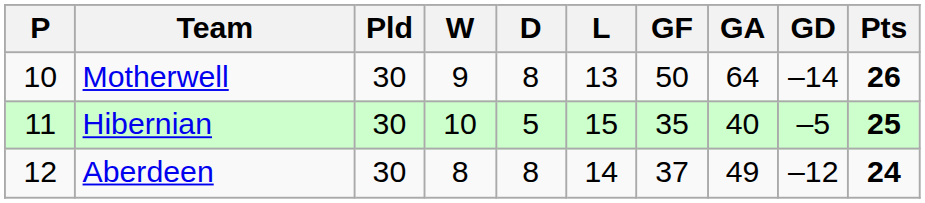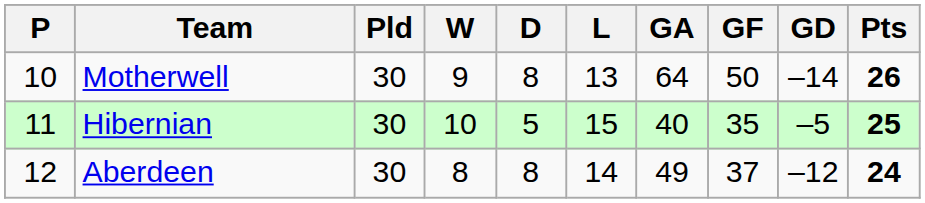columns swapped: GF <-> GA
